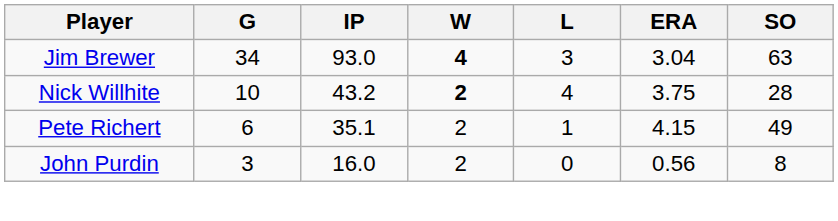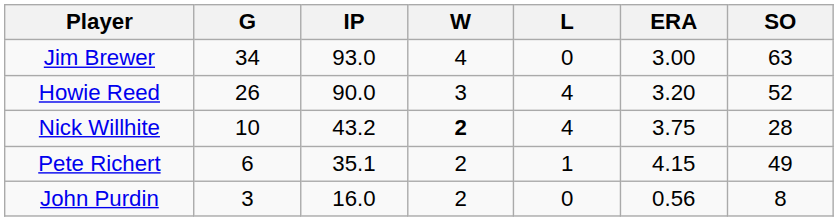Jim Brewer | W: bold -> normal
Jim Brewer | L: 3 -> 0
Jim Brewer | ERA: 3.04 -> 3.00
+ row: Howie Reed | 26 | 90.0 | 3 | 4 | 3.20 | 52
